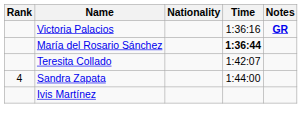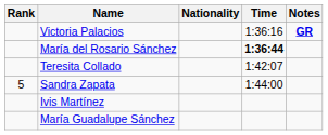Sandra Zapata | Rank: 4 -> 5
+ row: María Guadalupe Sánchez
